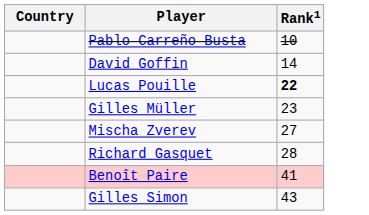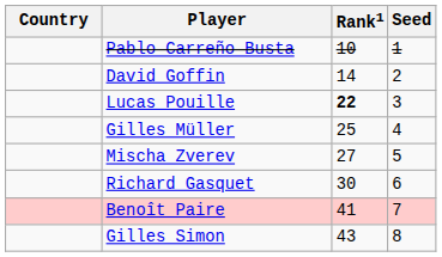+ column: Seed | 1 | 2 | 3 | 4 | 5 | 6 | 7 | 8
Gilles Müller | Rank1: 23 -> 25
Richard Gasquet | Rank1: 28 -> 30
